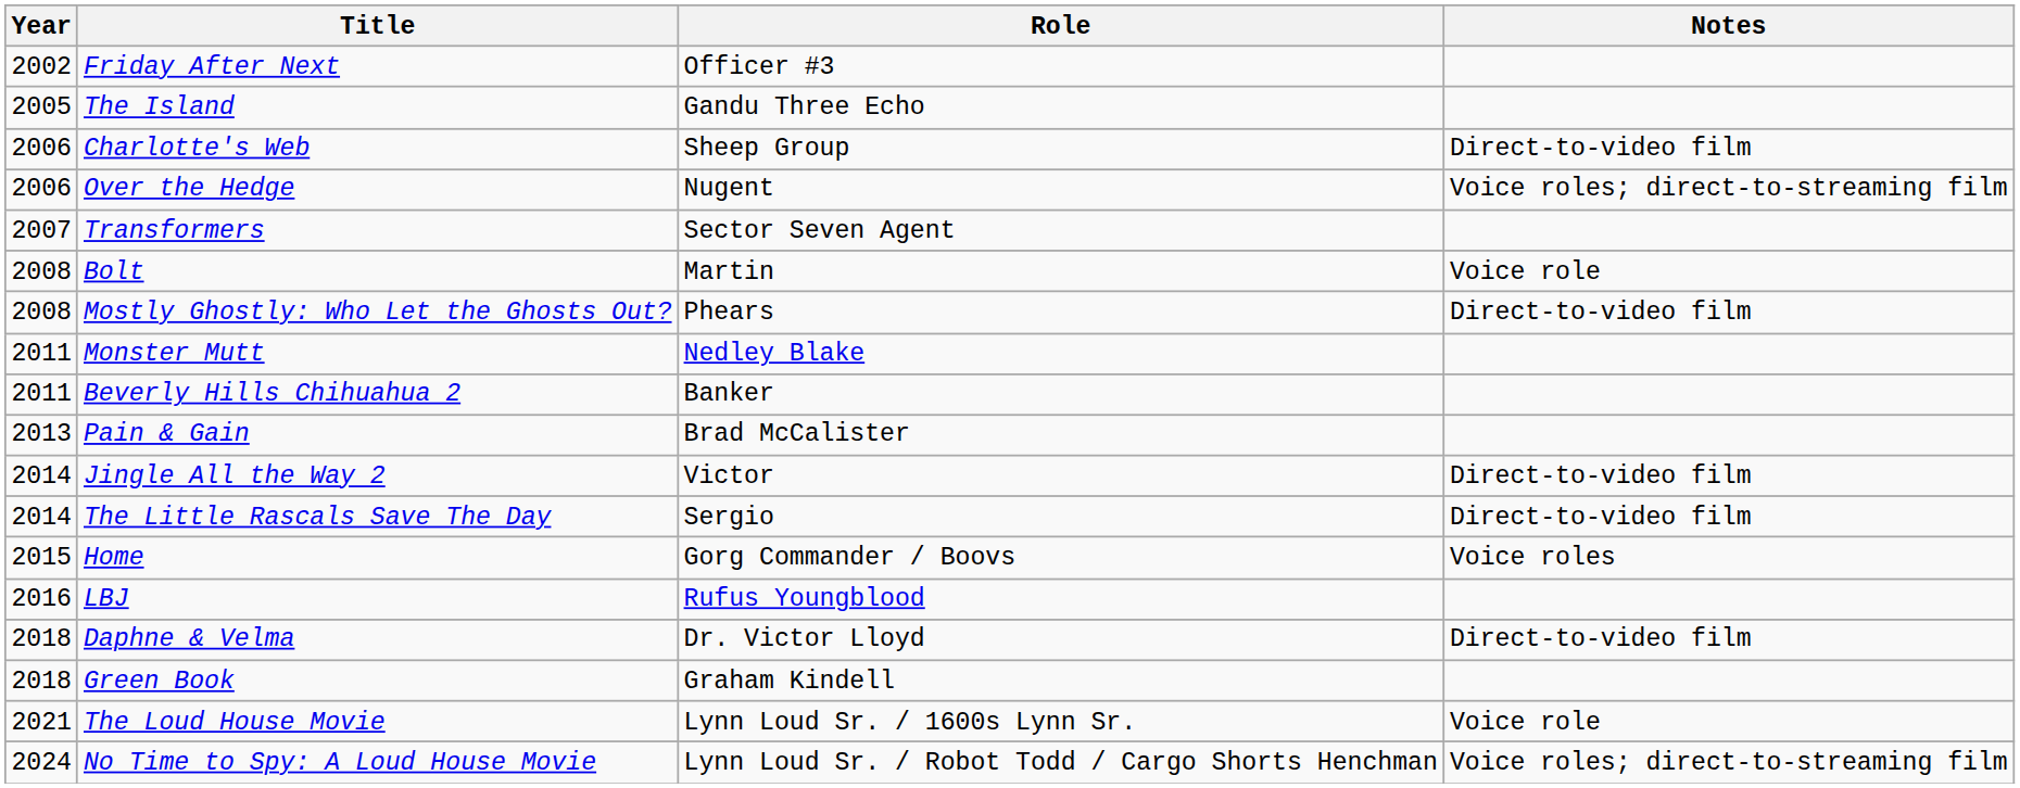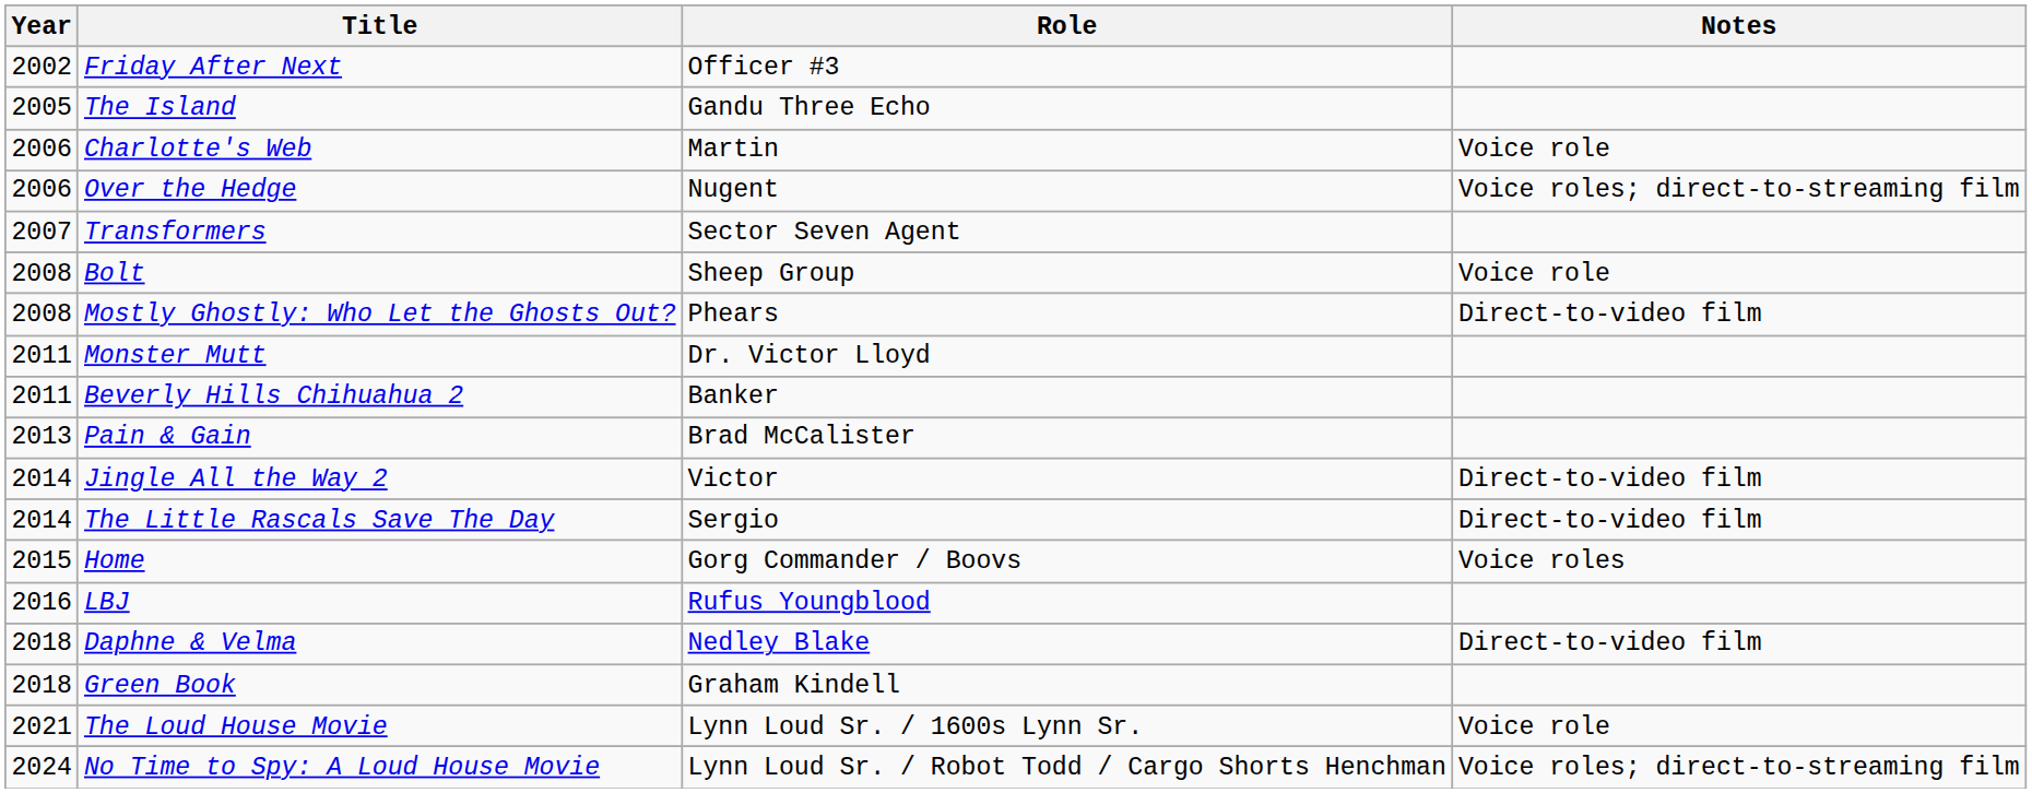Charlotte's Web | Role: Sheep Group -> Martin
Charlotte's Web | Notes: Direct-to-video film -> Voice role
Bolt | Role: Martin -> Sheep Group
Monster Mutt | Role: Nedley Blake -> Dr. Victor Lloyd
Daphne & Velma | Role: Dr. Victor Lloyd -> Nedley Blake
